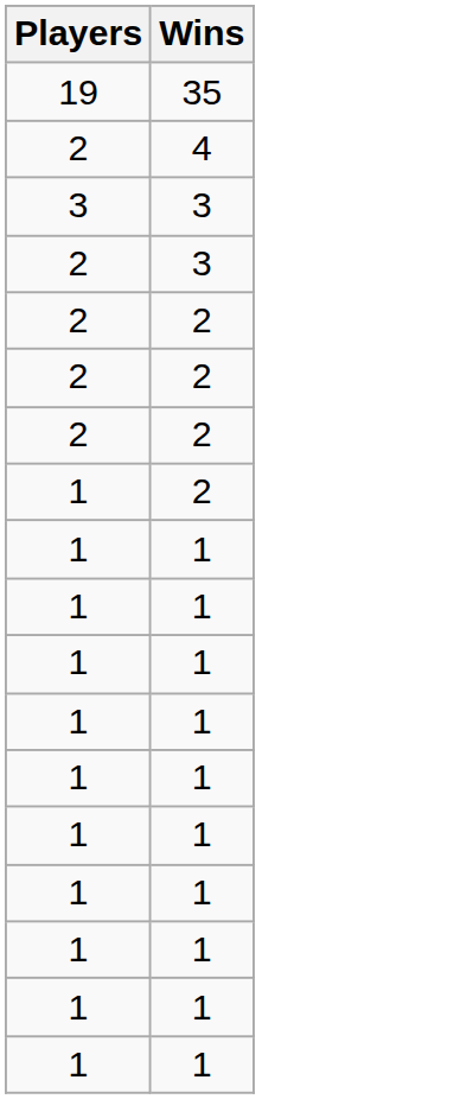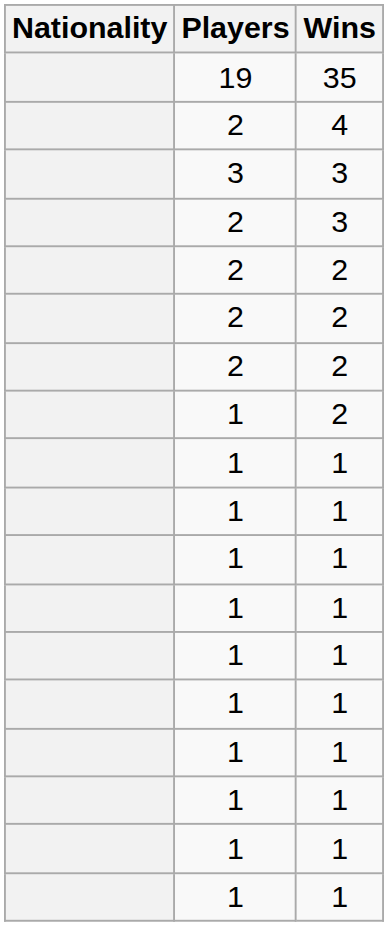+ column: Nationality
